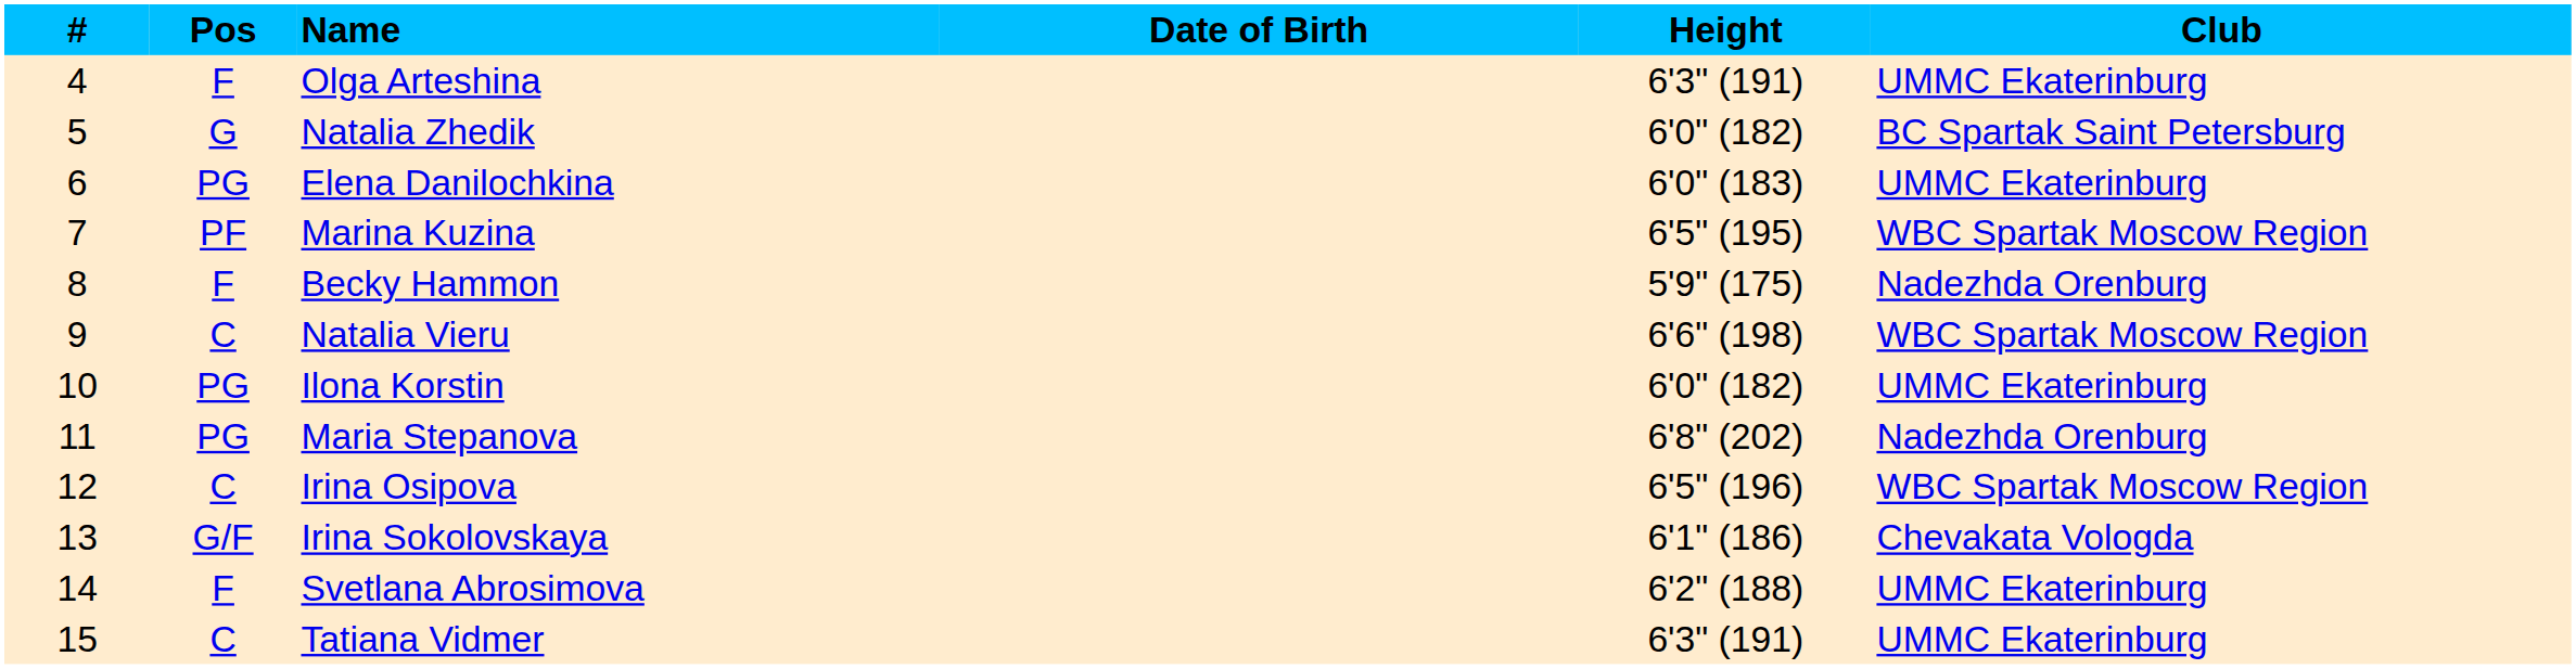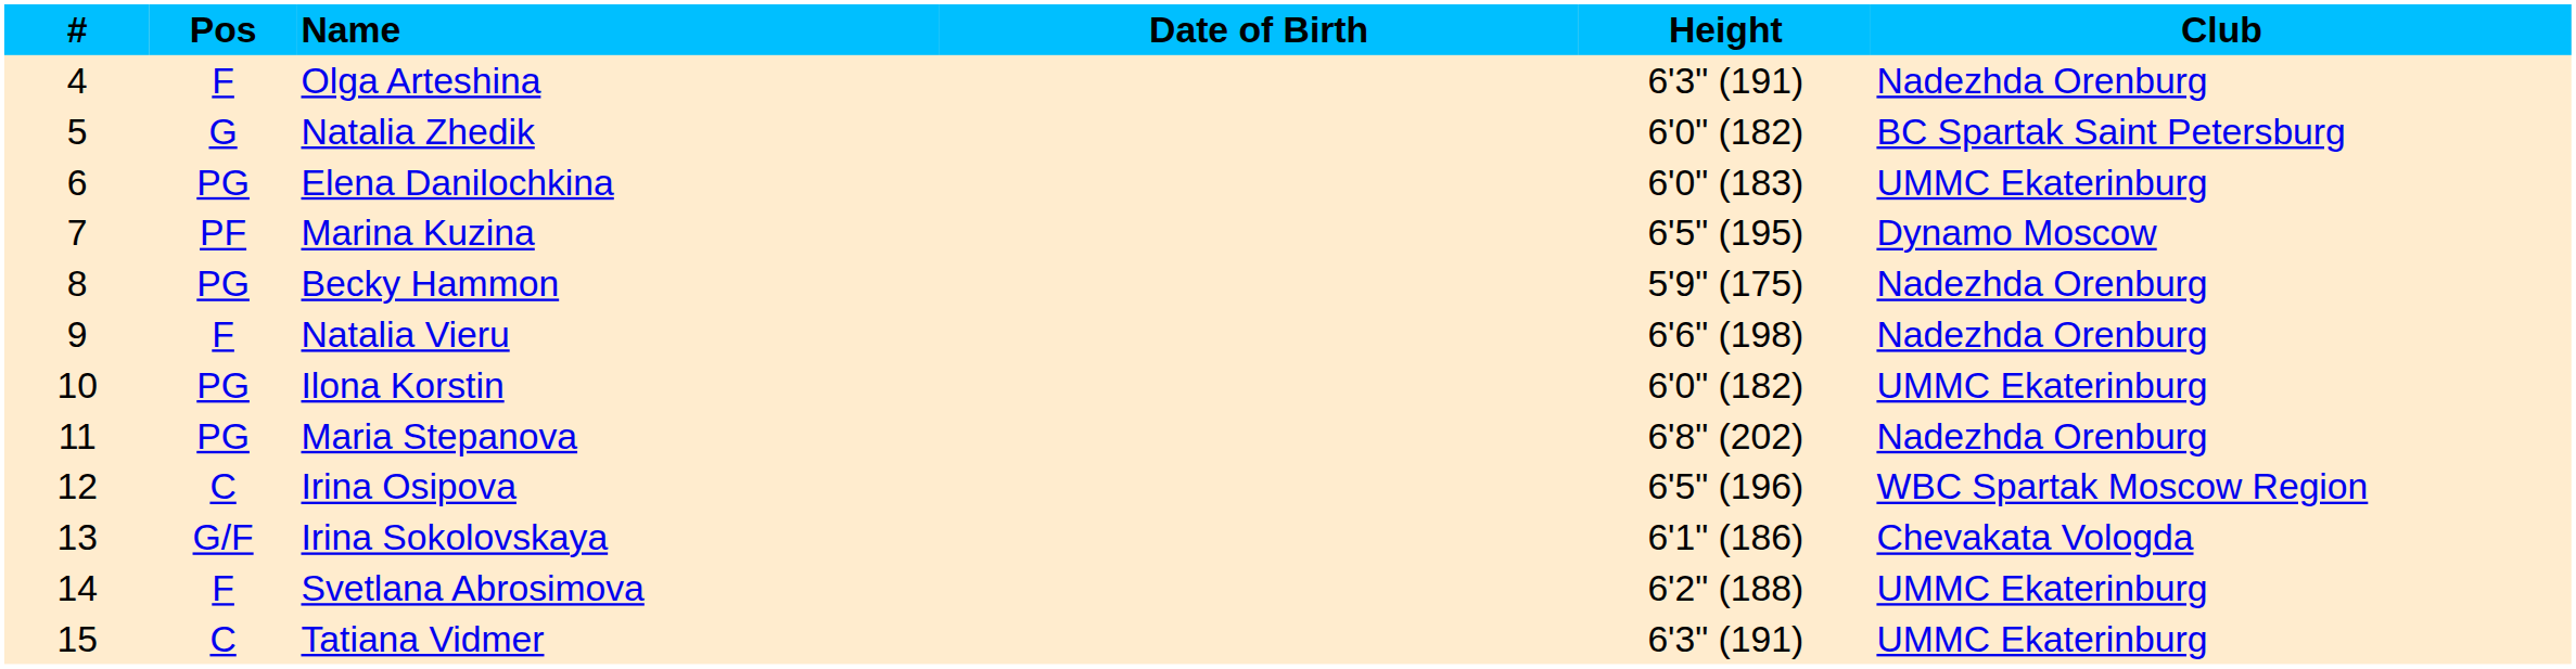Olga Arteshina | Club: UMMC Ekaterinburg -> Nadezhda Orenburg
Marina Kuzina | Club: WBC Spartak Moscow Region -> Dynamo Moscow
Becky Hammon | Pos: F -> PG
Natalia Vieru | Pos: C -> F
Natalia Vieru | Club: WBC Spartak Moscow Region -> Nadezhda Orenburg
